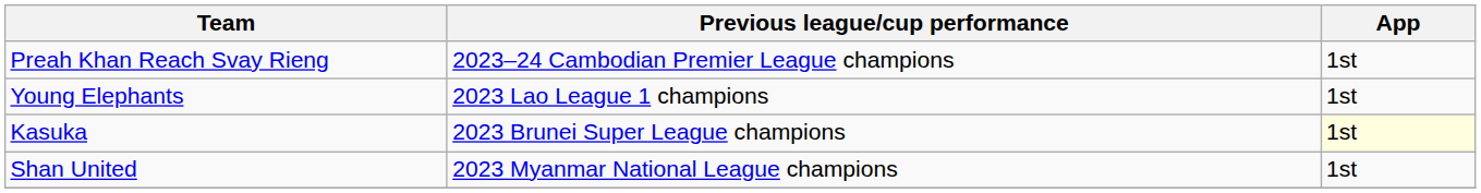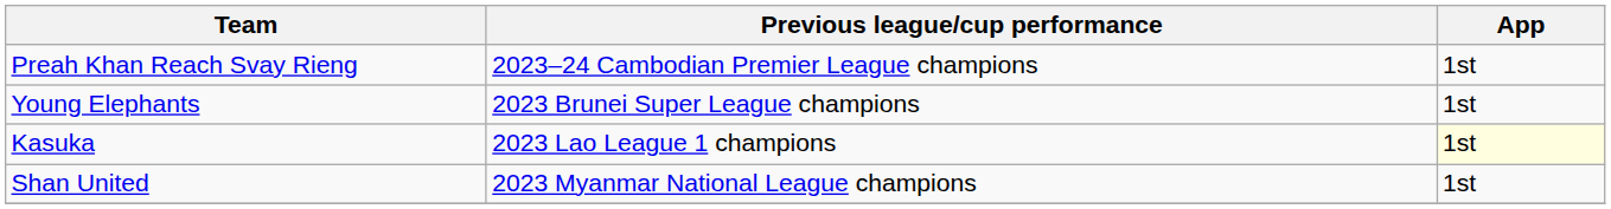Young Elephants | Previous league/cup performance: 2023 Lao League 1 champions -> 2023 Brunei Super League champions
Kasuka | Previous league/cup performance: 2023 Brunei Super League champions -> 2023 Lao League 1 champions
